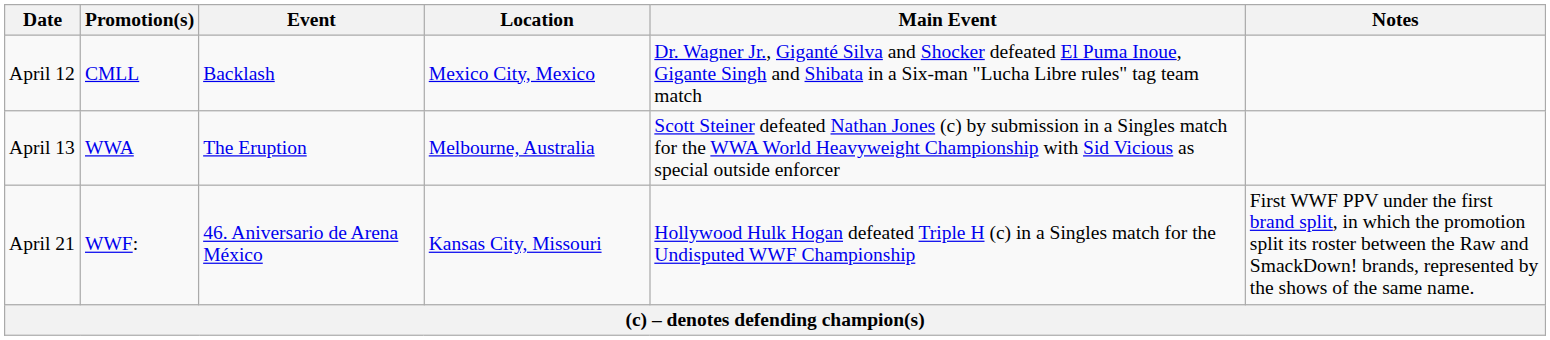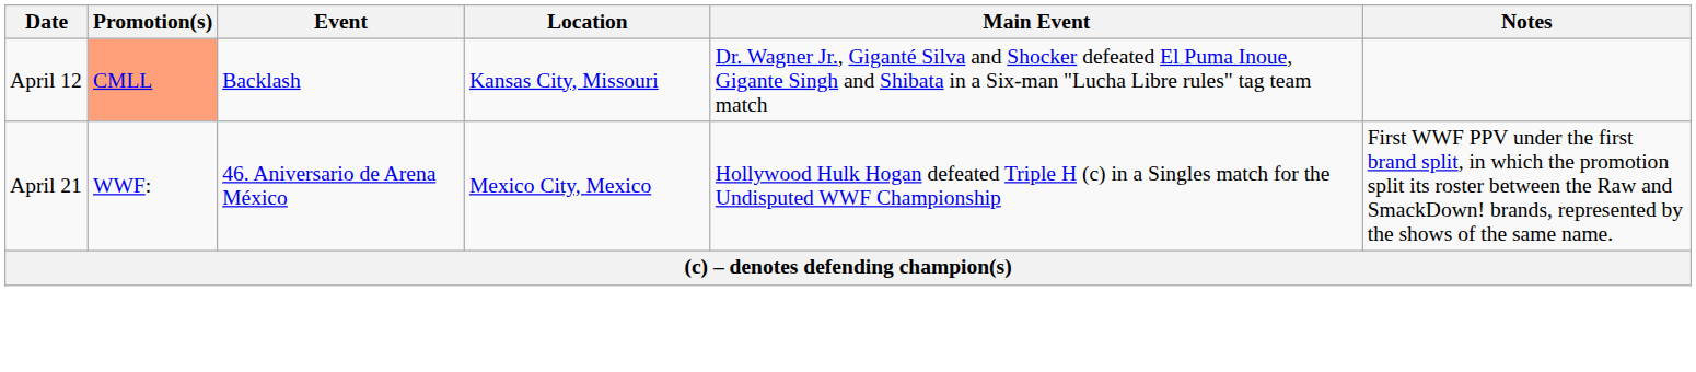April 12 | Promotion(s): no background -> lightsalmon background
April 12 | Location: Mexico City, Mexico -> Kansas City, Missouri
- row: April 13 | WWA | The Eruption | Melbourne, Australia | Scott Steiner defeated Nathan Jones (c) by submission in a Singles match for the WWA World Heavyweight Championship with Sid Vicious as special outside enforcer
April 21 | Location: Kansas City, Missouri -> Mexico City, Mexico
